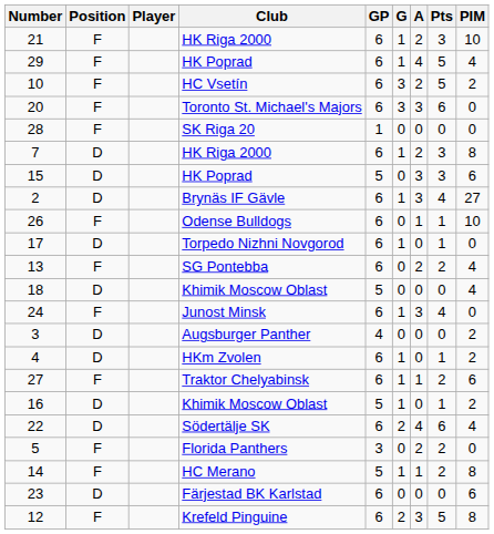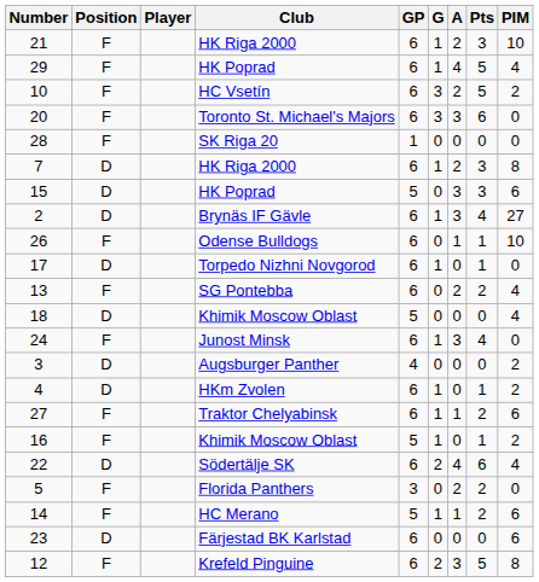16 | Position: D -> F
14 | PIM: 8 -> 6
